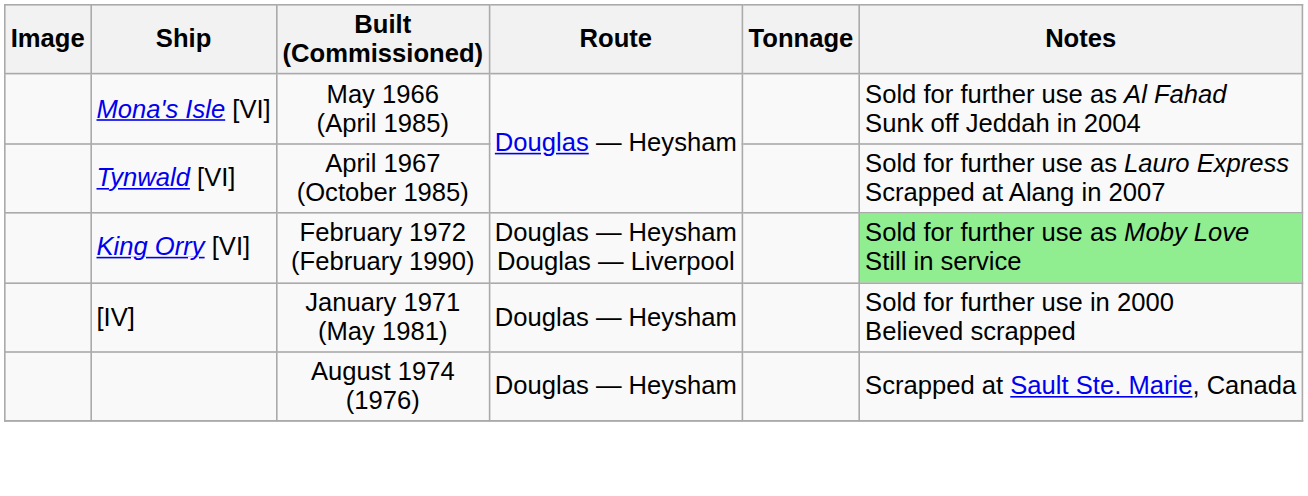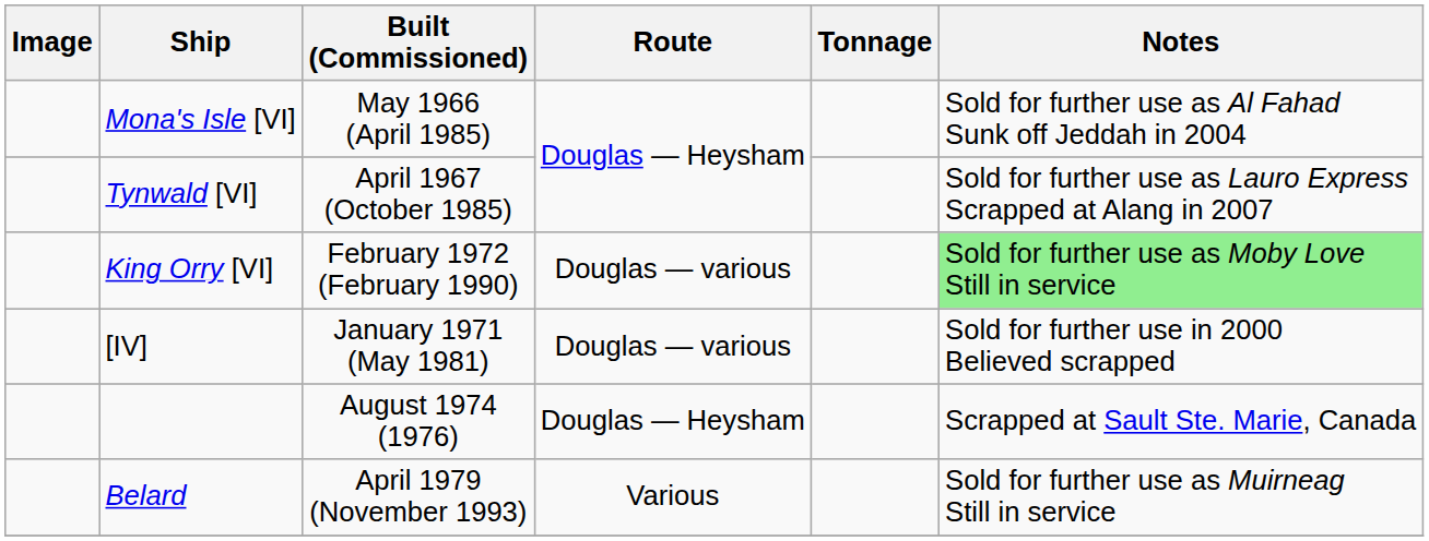King Orry [VI] | Route: Douglas — Heysham Douglas — Liverpool -> Douglas — various
[IV] | Route: Douglas — Heysham -> Douglas — various
+ row: Belard | April 1979 (November 1993) | Various | Sold for further use as Muirneag Still in service
